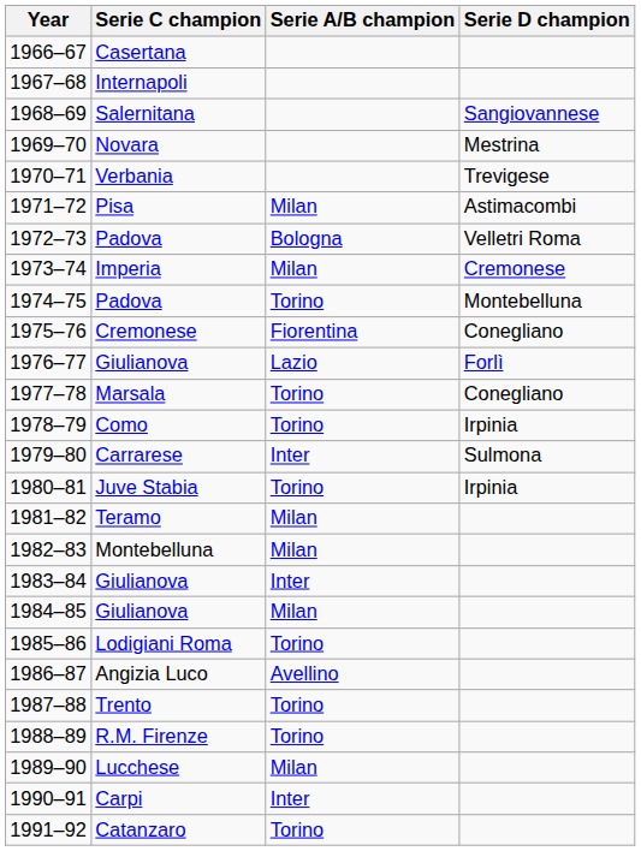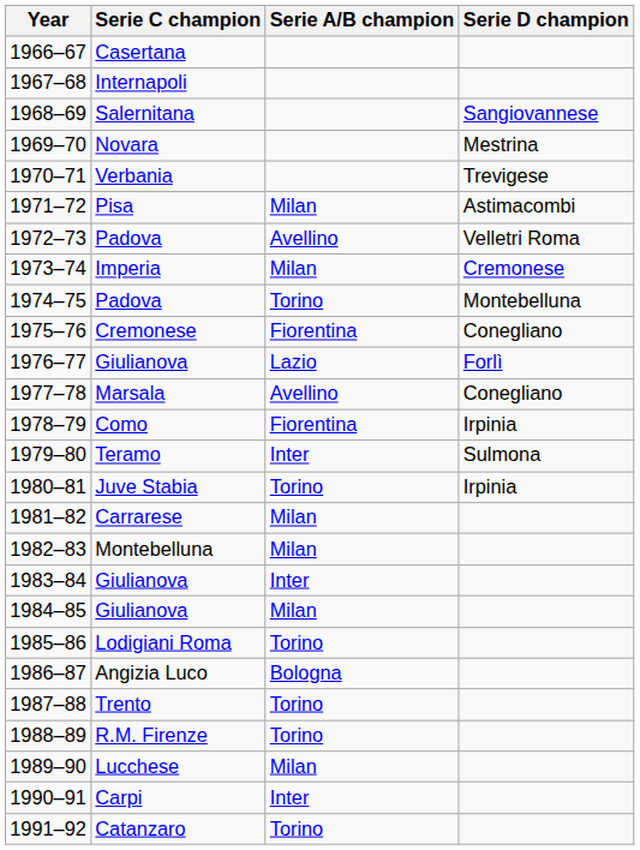1972–73 | Serie A/B champion: Bologna -> Avellino
1977–78 | Serie A/B champion: Torino -> Avellino
1978–79 | Serie A/B champion: Torino -> Fiorentina
1979–80 | Serie C champion: Carrarese -> Teramo
1981–82 | Serie C champion: Teramo -> Carrarese
1986–87 | Serie A/B champion: Avellino -> Bologna
